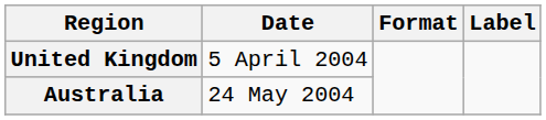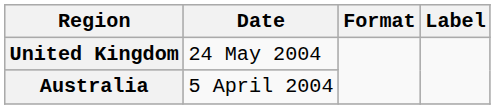United Kingdom | Date: 5 April 2004 -> 24 May 2004
Australia | Date: 24 May 2004 -> 5 April 2004
